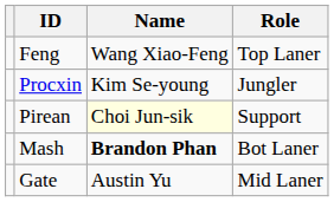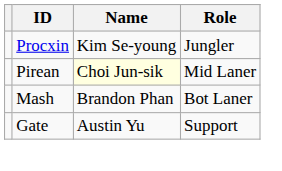- row: Feng | Wang Xiao-Feng | Top Laner
Pirean | Role: Support -> Mid Laner
Mash | Name: bold -> normal
Gate | Role: Mid Laner -> Support
